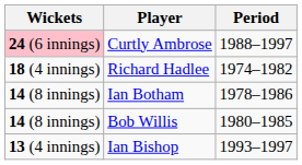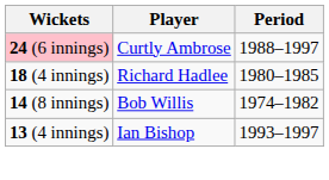Richard Hadlee | Period: 1974–1982 -> 1980–1985
- row: 14 (8 innings) | Ian Botham | 1978–1986
Bob Willis | Period: 1980–1985 -> 1974–1982
